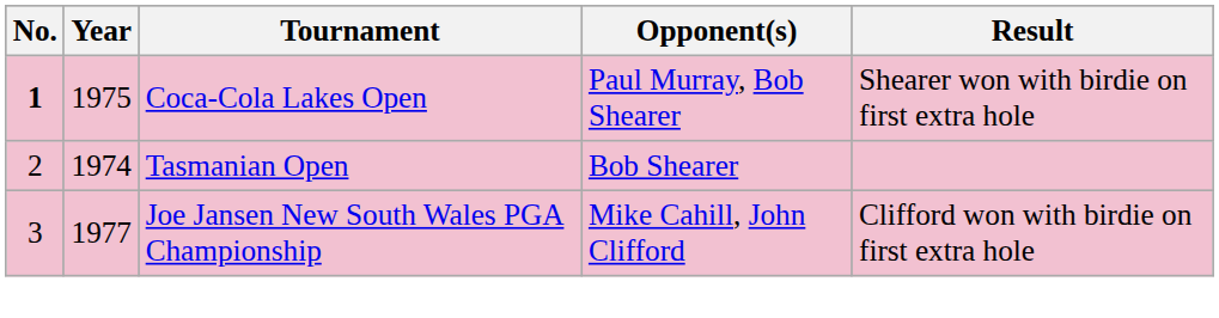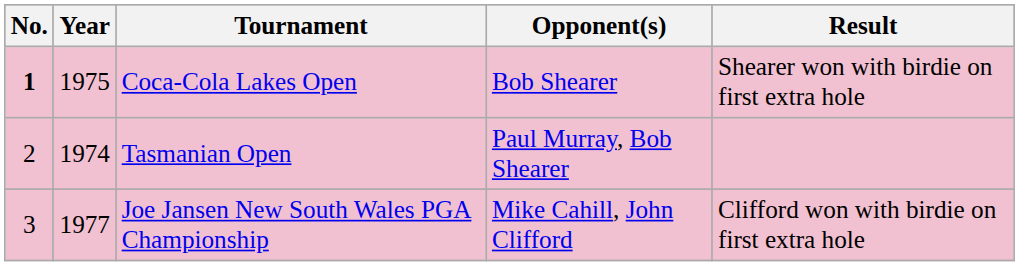Coca-Cola Lakes Open | Opponent(s): Paul Murray, Bob Shearer -> Bob Shearer
Tasmanian Open | Opponent(s): Bob Shearer -> Paul Murray, Bob Shearer
